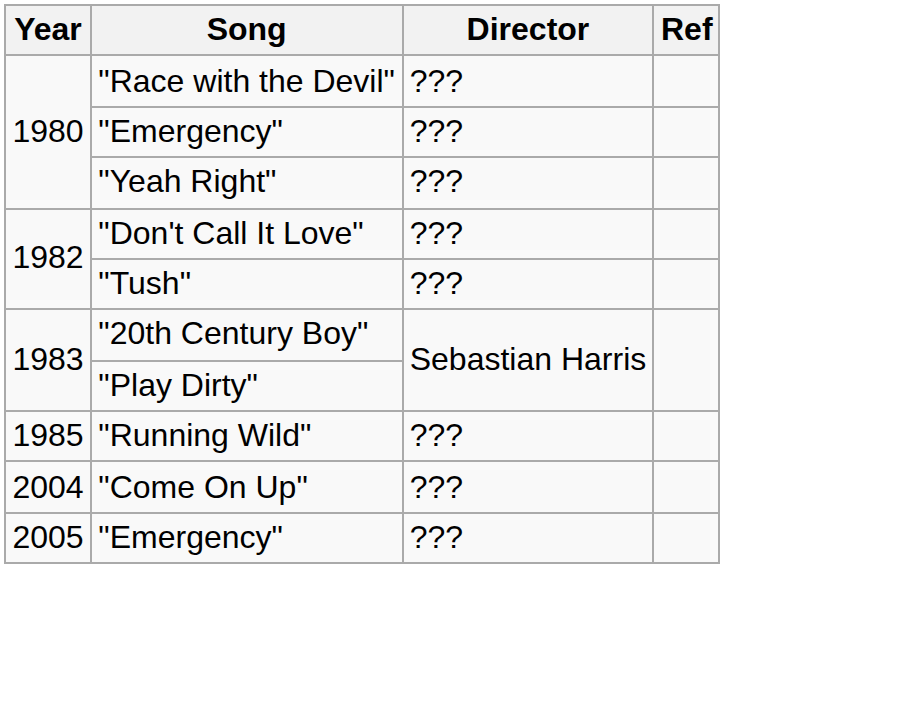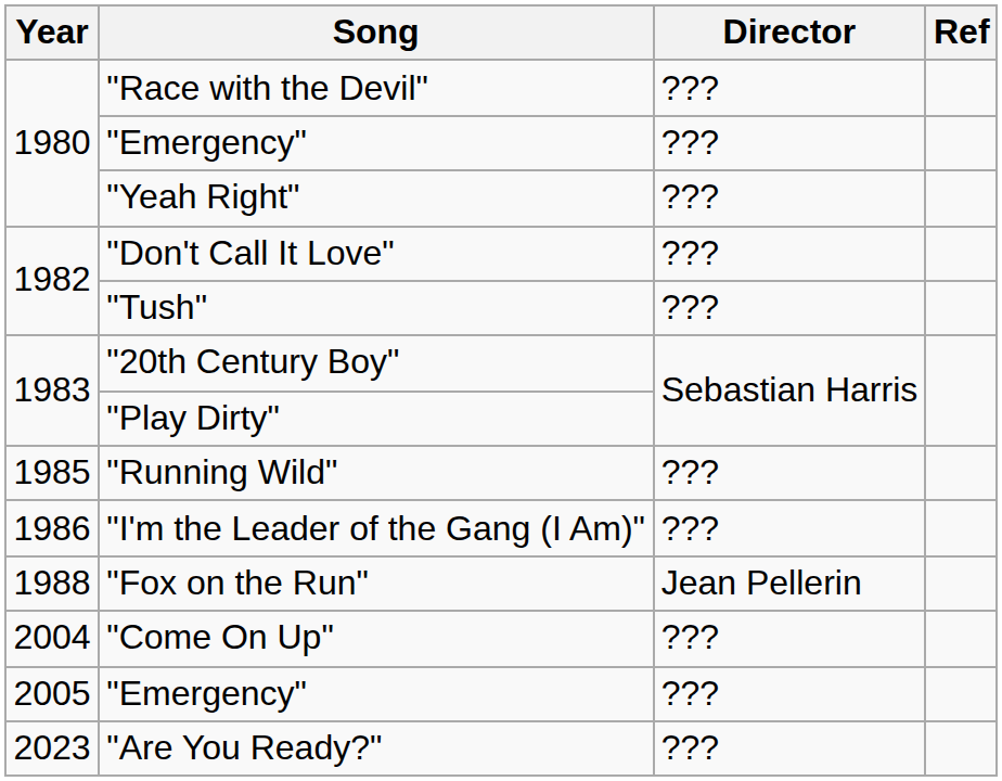+ row: 1986 | "I'm the Leader of the Gang (I Am)" | ???
+ row: 1988 | "Fox on the Run" | Jean Pellerin
+ row: 2023 | "Are You Ready?" | ???
